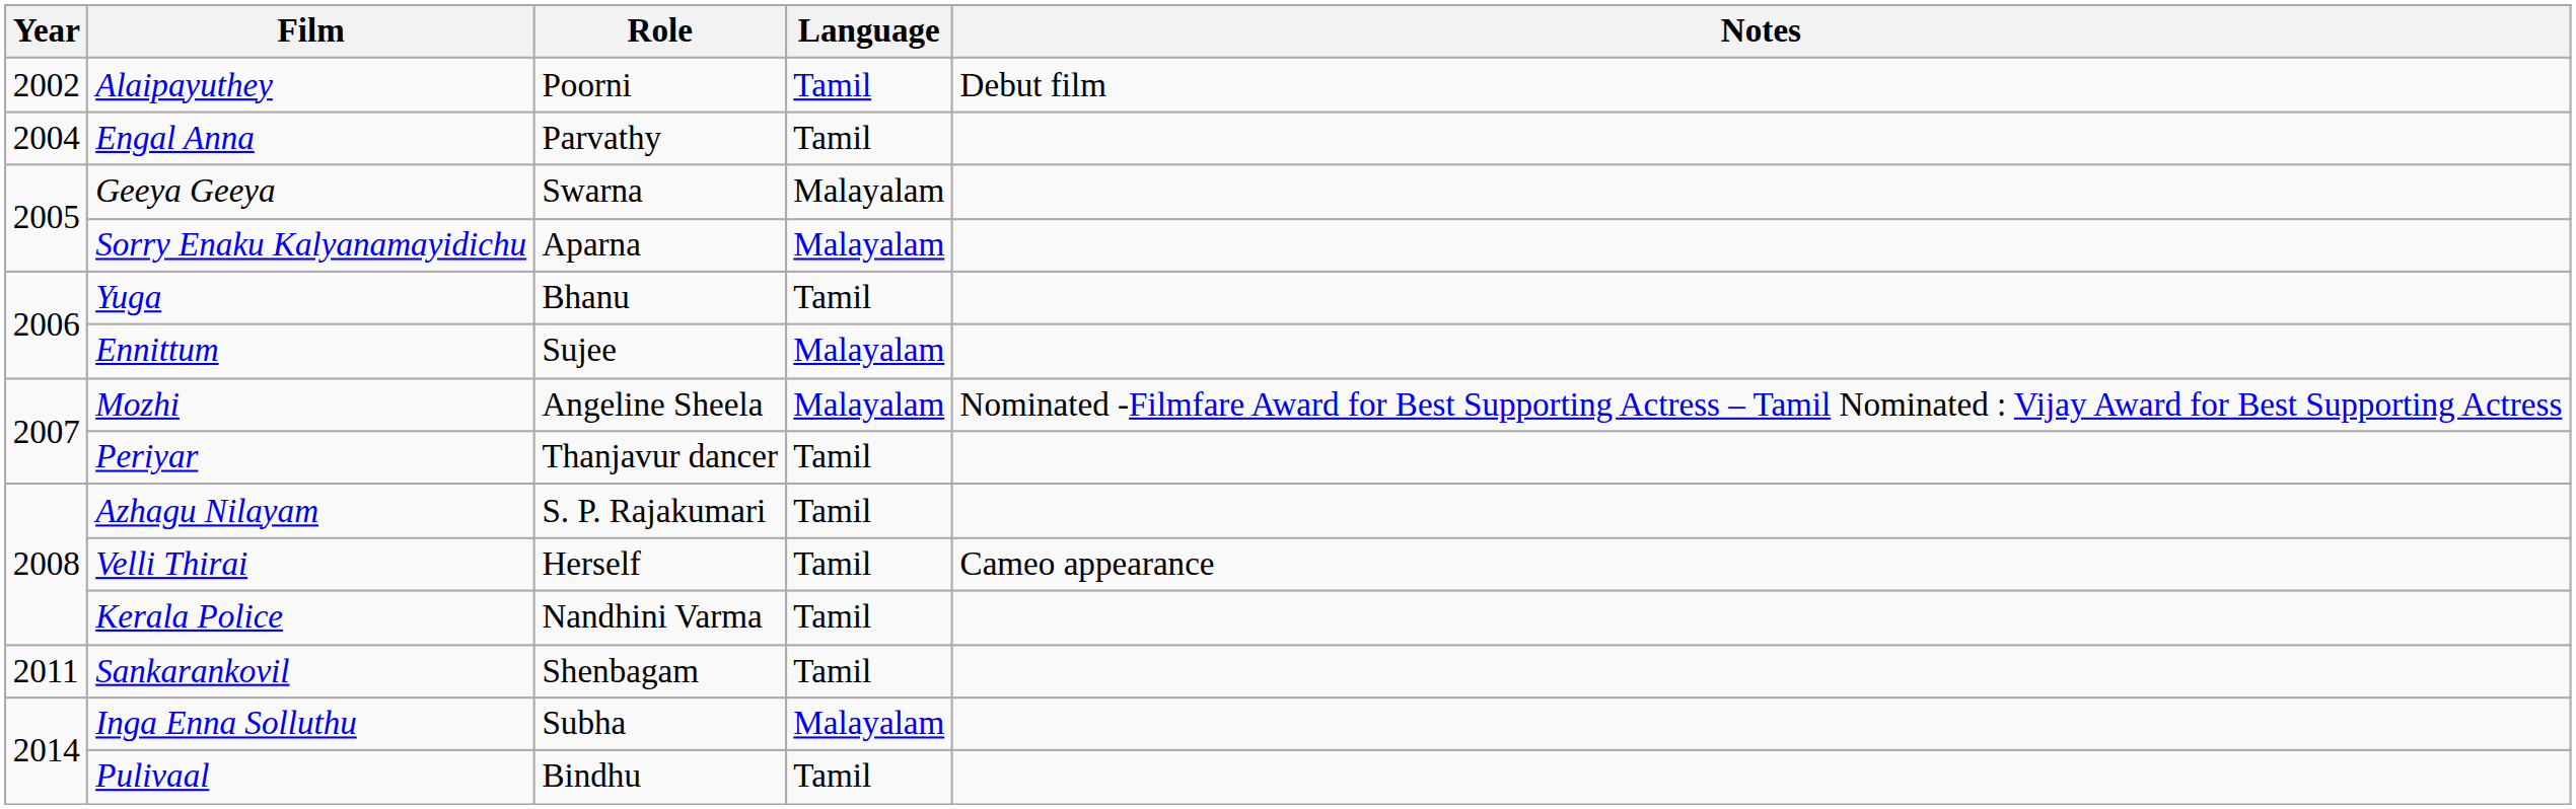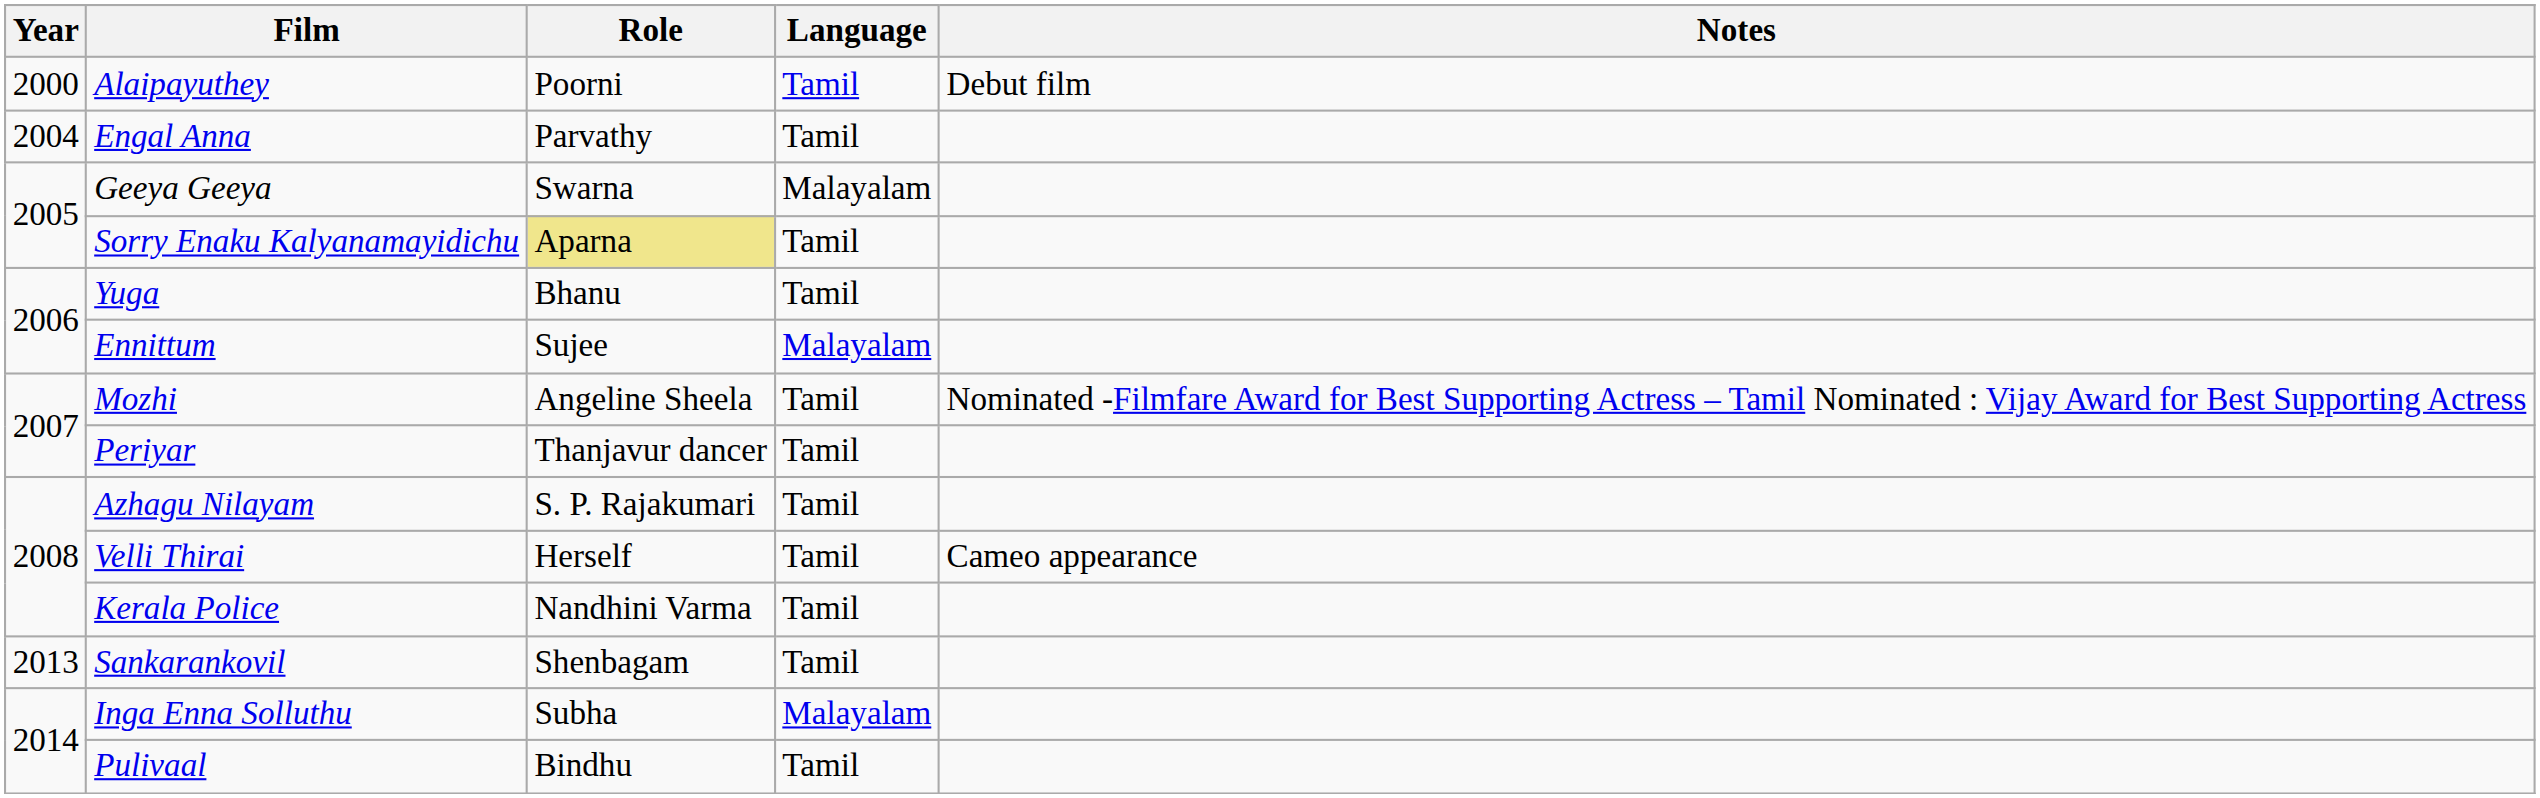Alaipayuthey | Year: 2002 -> 2000
Sorry Enaku Kalyanamayidichu | Role: no background -> khaki background
Sorry Enaku Kalyanamayidichu | Language: Malayalam -> Tamil
Mozhi | Language: Malayalam -> Tamil
Sankarankovil | Year: 2011 -> 2013
